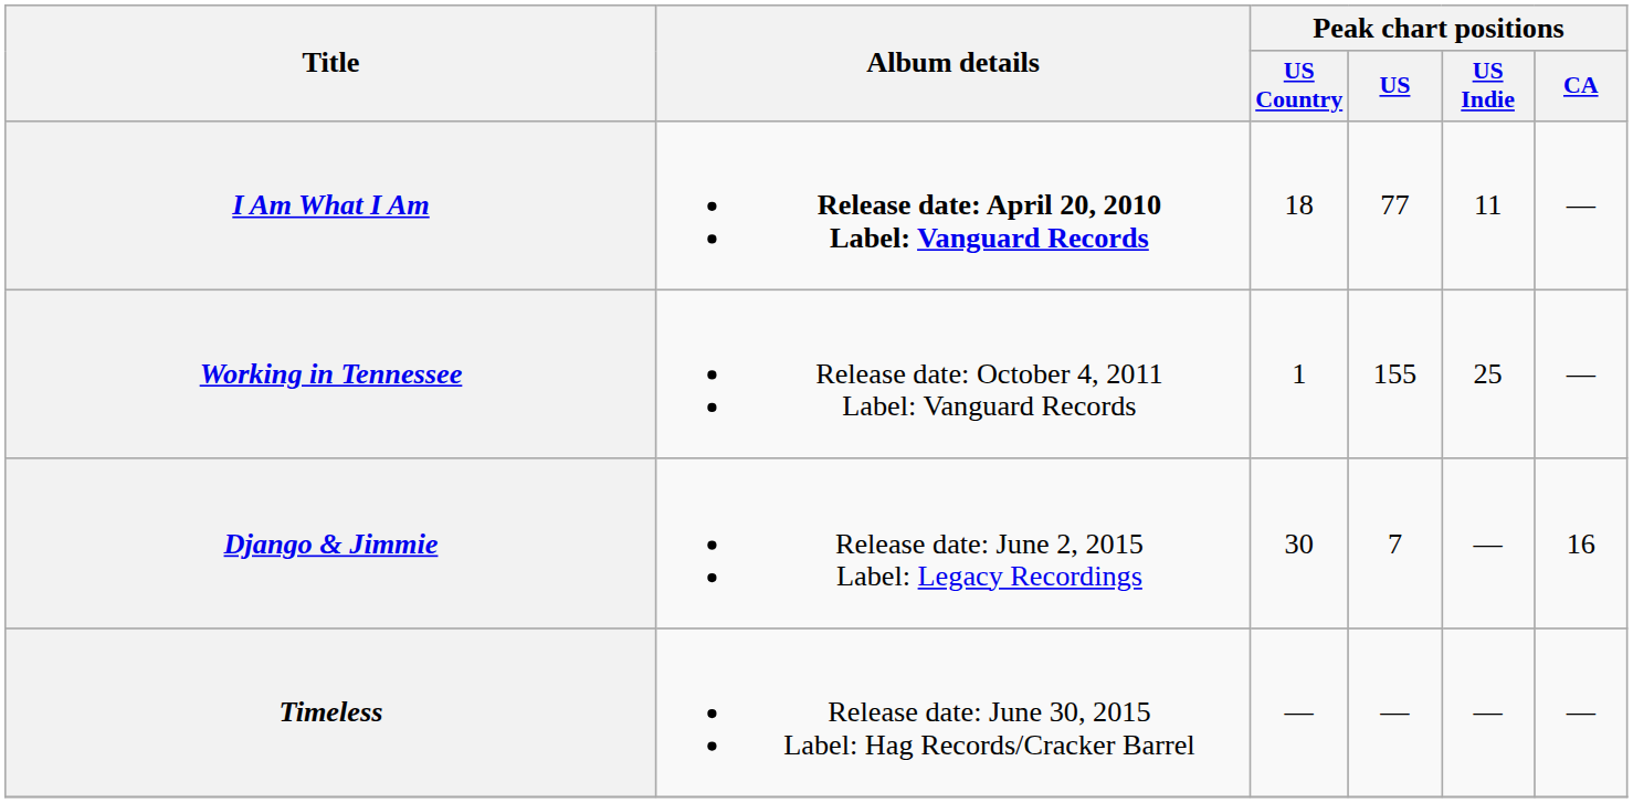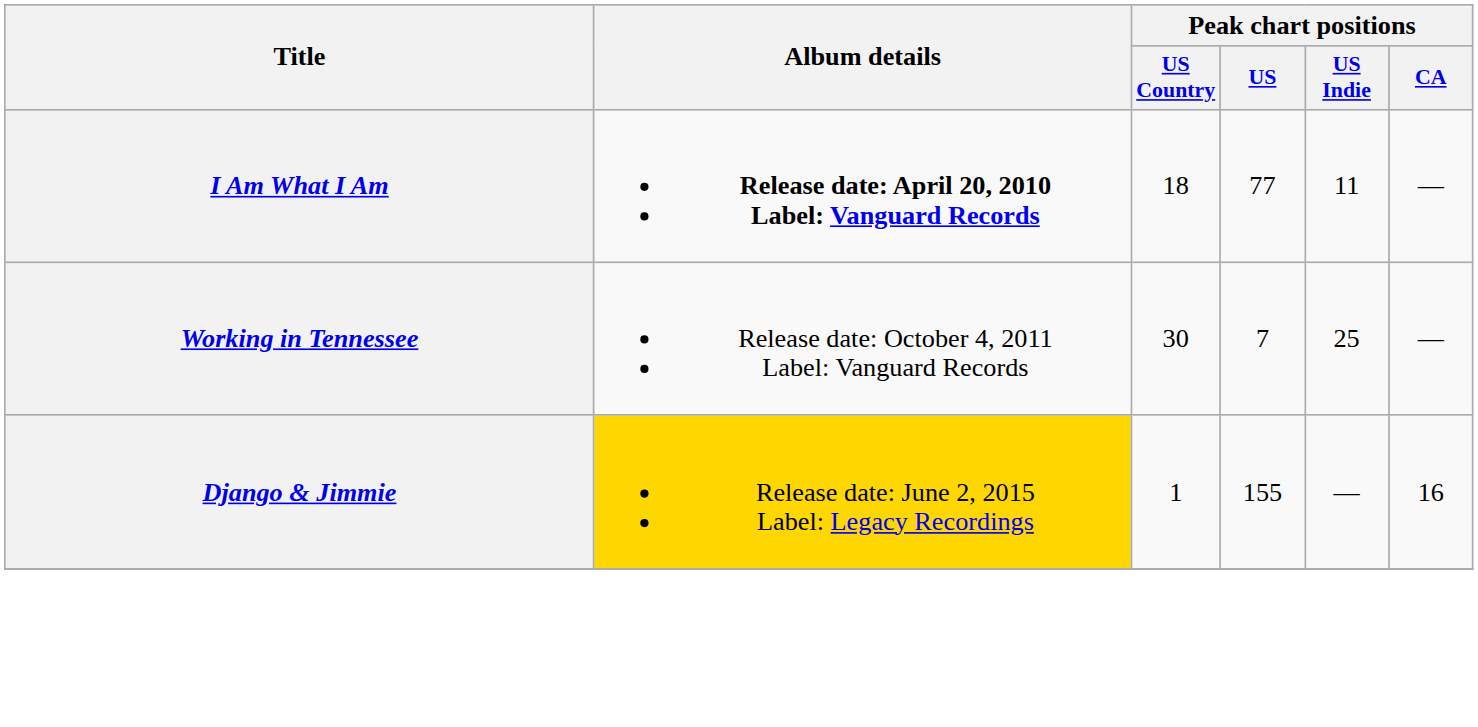Working in Tennessee | Peak chart positions / US Country: 1 -> 30
Working in Tennessee | Peak chart positions / US: 155 -> 7
Django & Jimmie | Album details: no background -> gold background
Django & Jimmie | Peak chart positions / US Country: 30 -> 1
Django & Jimmie | Peak chart positions / US: 7 -> 155
- row: Timeless | Release date: June 30, 2015 Label: Hag Records/Cracker Barrel | — | — | — | —
